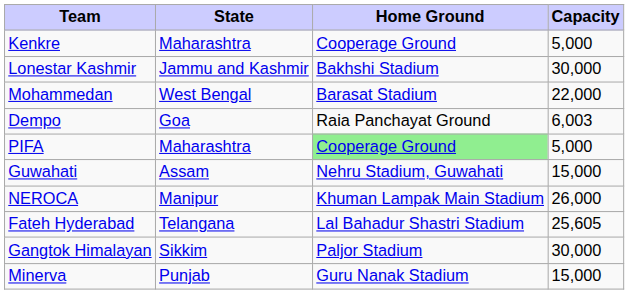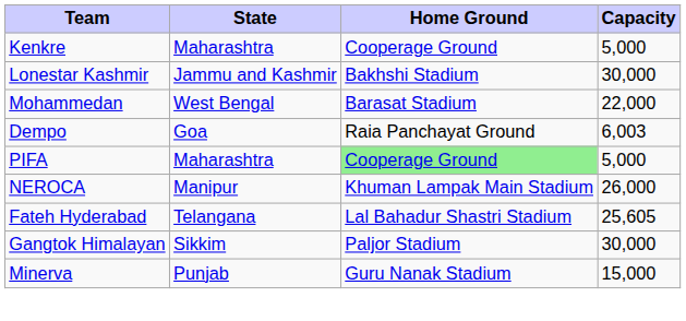- row: Guwahati | Assam | Nehru Stadium, Guwahati | 15,000
